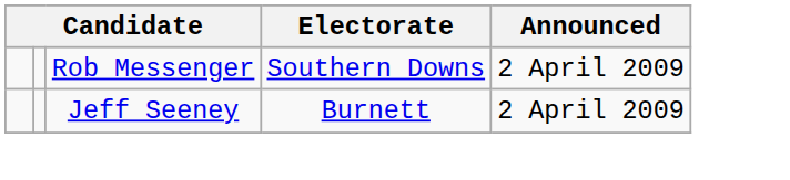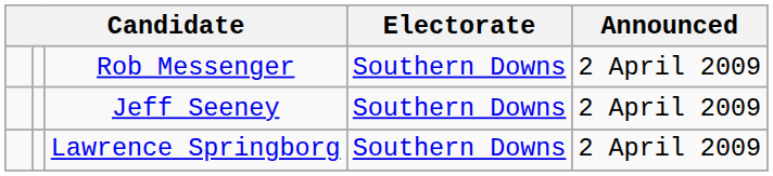Jeff Seeney | Electorate: Burnett -> Southern Downs
+ row: Lawrence Springborg | Southern Downs | 2 April 2009
